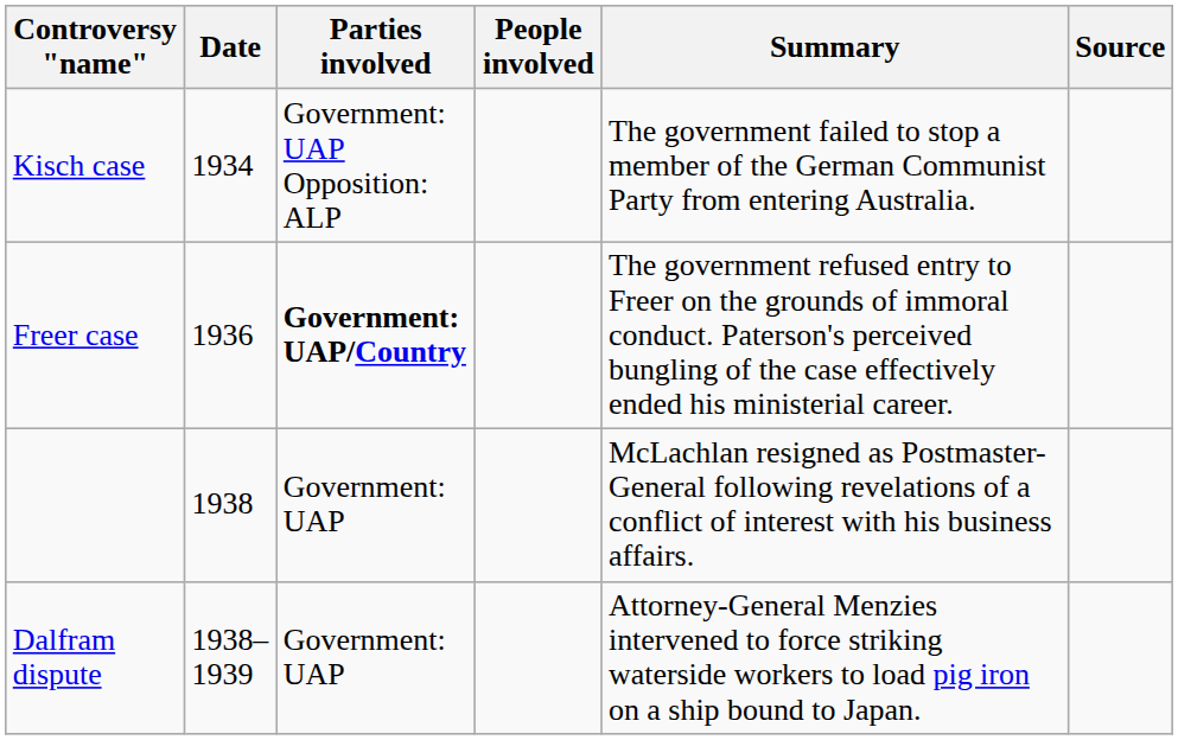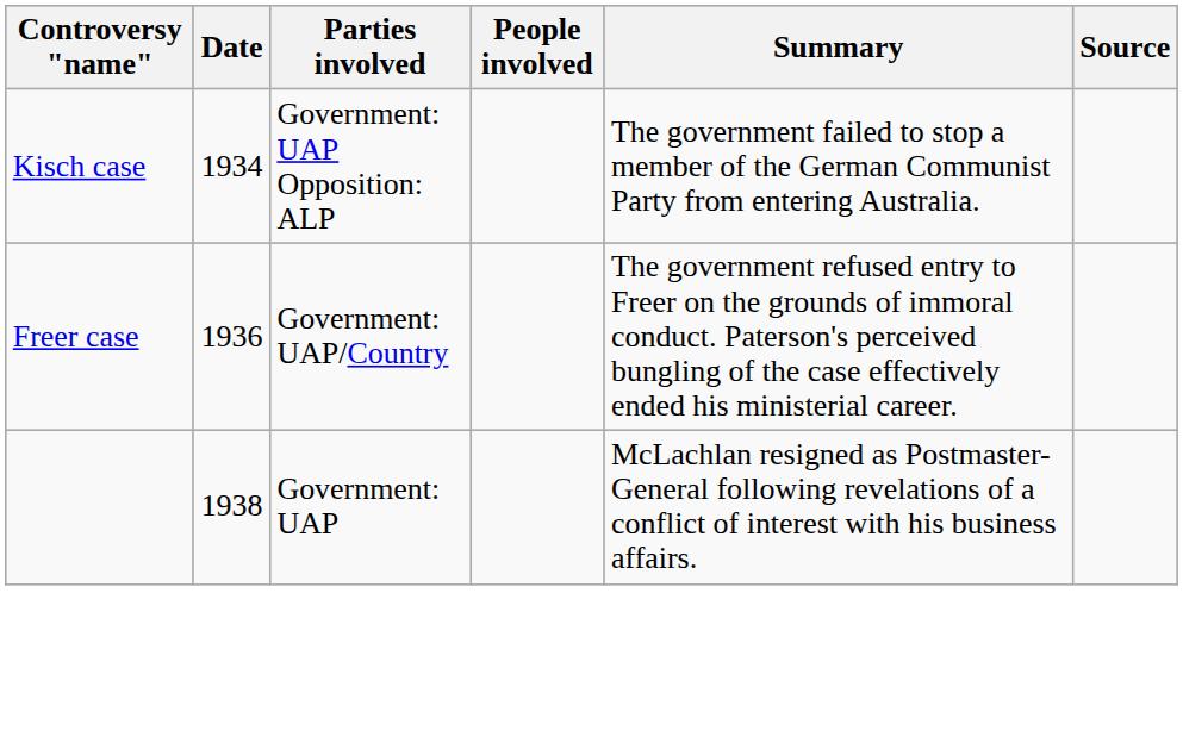Freer case | Parties involved: bold -> normal
- row: Dalfram dispute | 1938–1939 | Government: UAP | Attorney-General Menzies intervened to force striking waterside workers to load pig iron on a ship bound to Japan.
